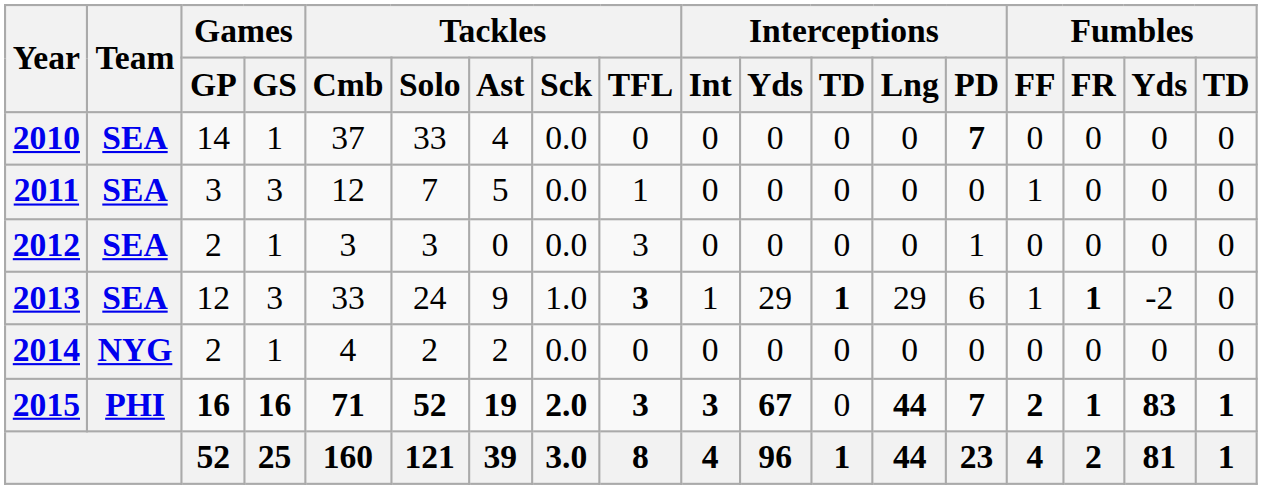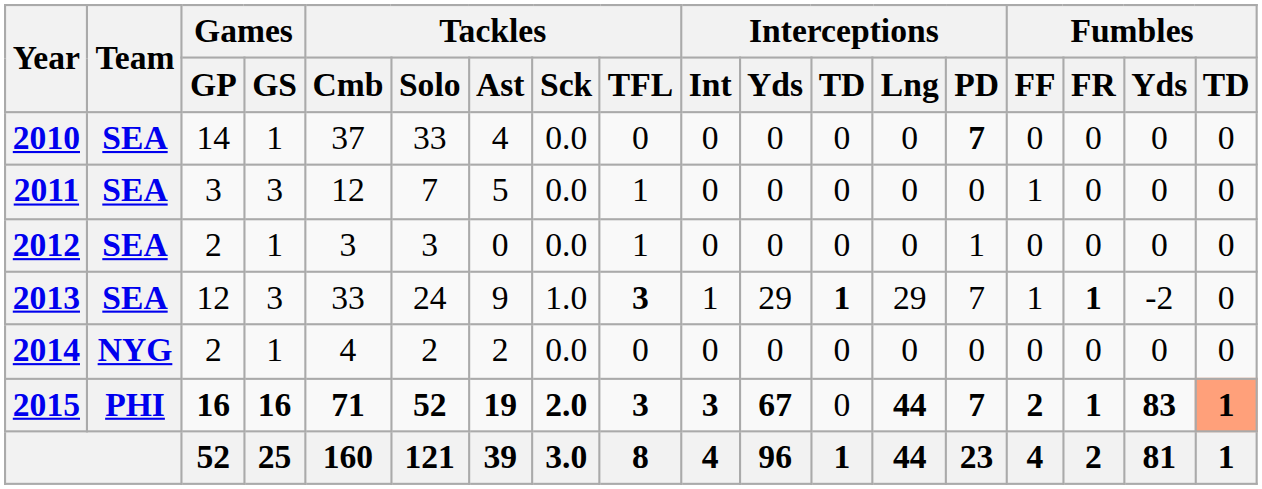2012 | Tackles / TFL: 3 -> 1
2013 | Interceptions / PD: 6 -> 7
2015 | Fumbles / TD: no background -> lightsalmon background
